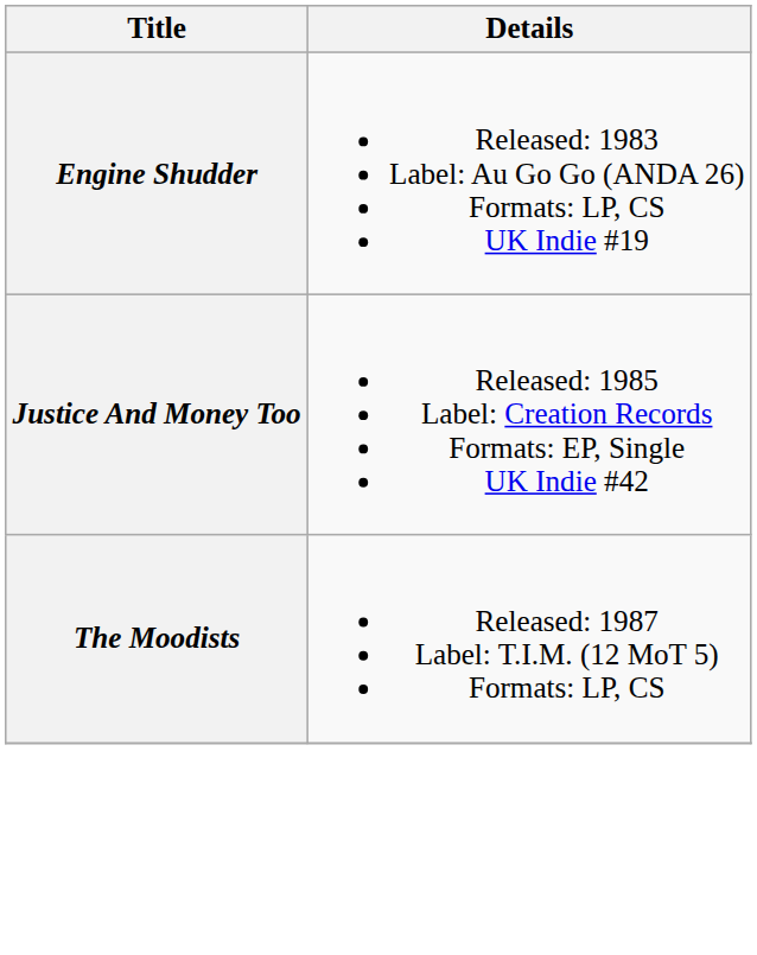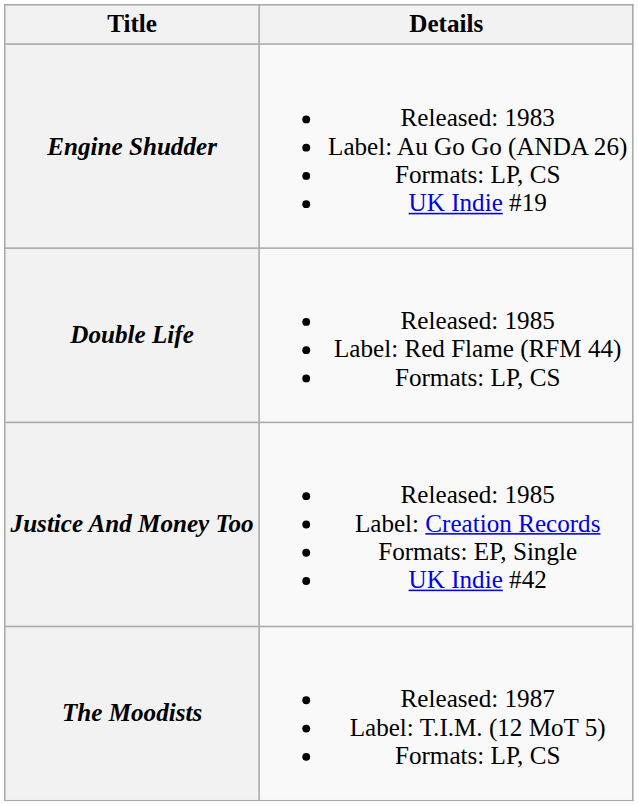+ row: Double Life | Released: 1985 Label: Red Flame (RFM 44) Formats: LP, CS
